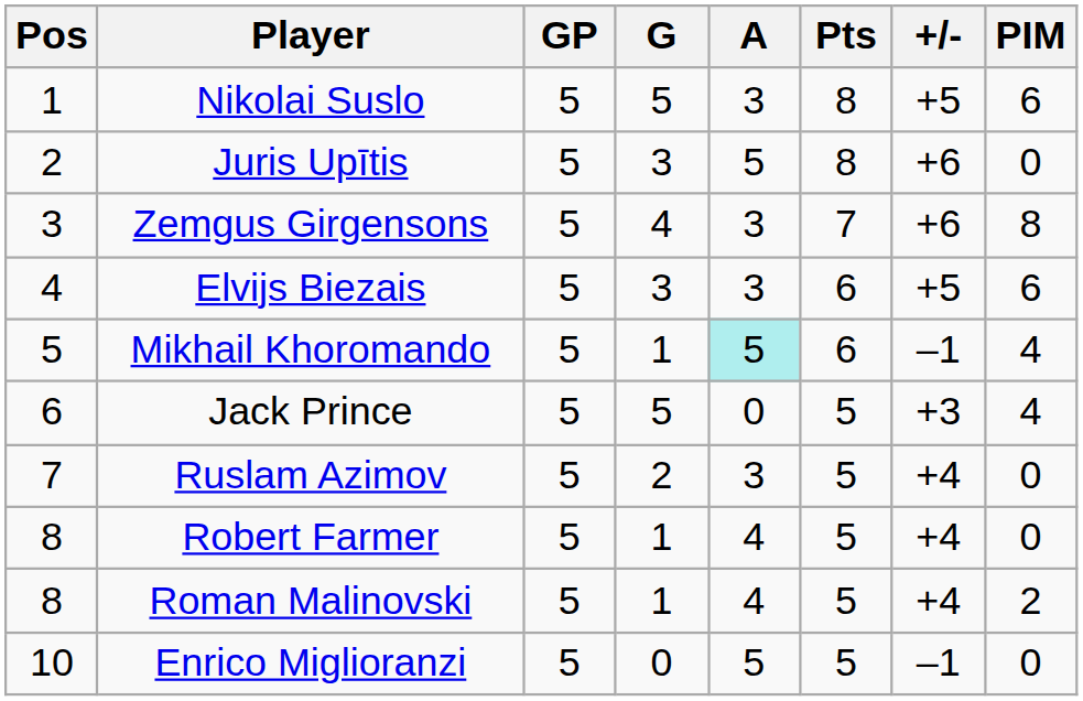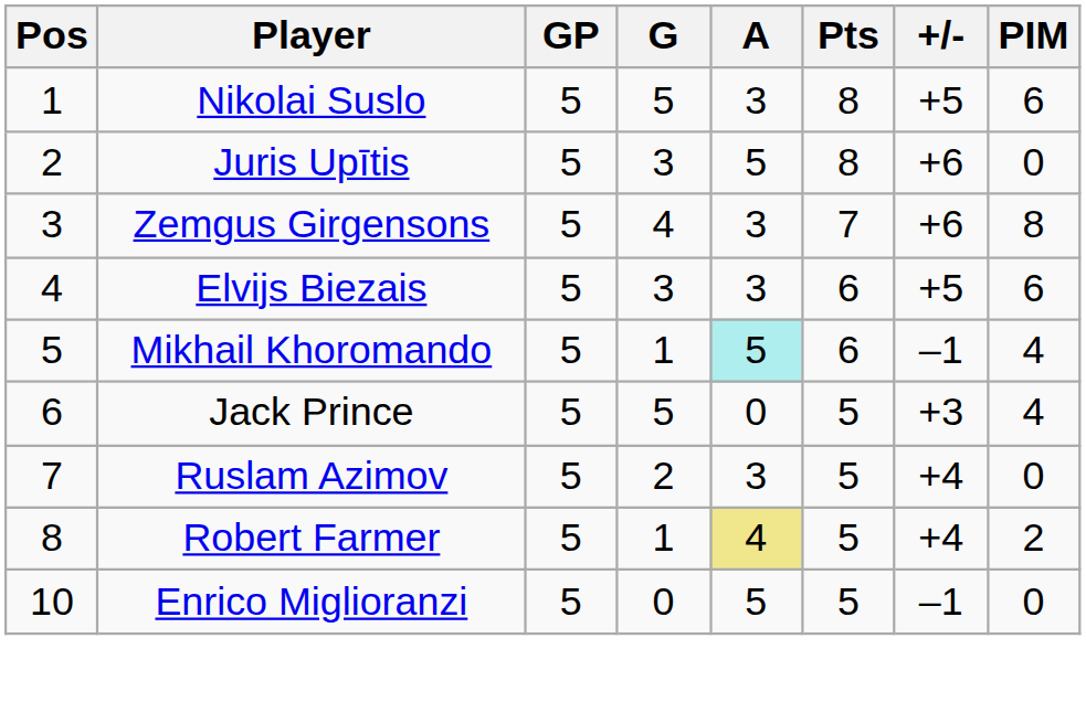Robert Farmer | A: no background -> khaki background
Robert Farmer | PIM: 0 -> 2
- row: 8 | Roman Malinovski | 5 | 1 | 4 | 5 | +4 | 2
